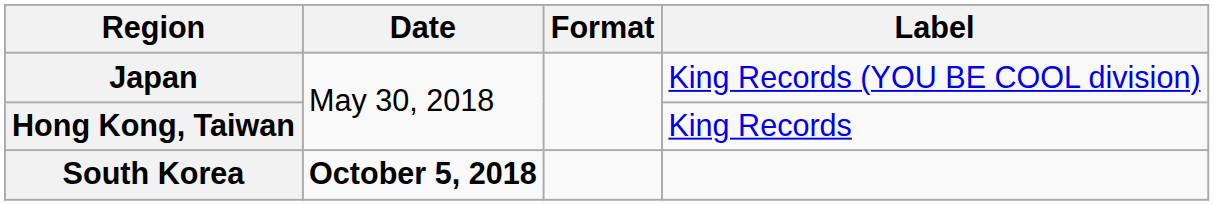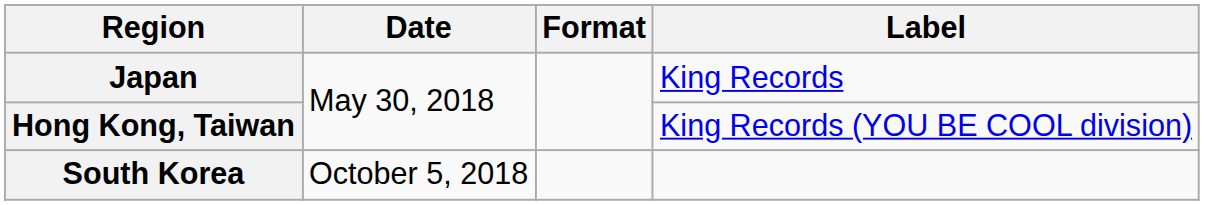Japan | Label: King Records (YOU BE COOL division) -> King Records
Hong Kong, Taiwan | Label: King Records -> King Records (YOU BE COOL division)
South Korea | Date: bold -> normal
